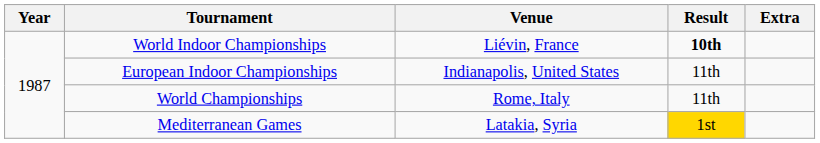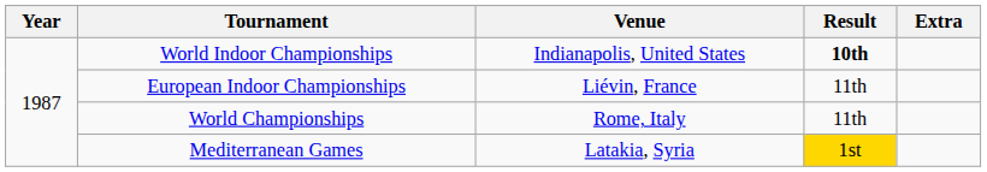World Indoor Championships | Venue: Liévin, France -> Indianapolis, United States
European Indoor Championships | Venue: Indianapolis, United States -> Liévin, France
